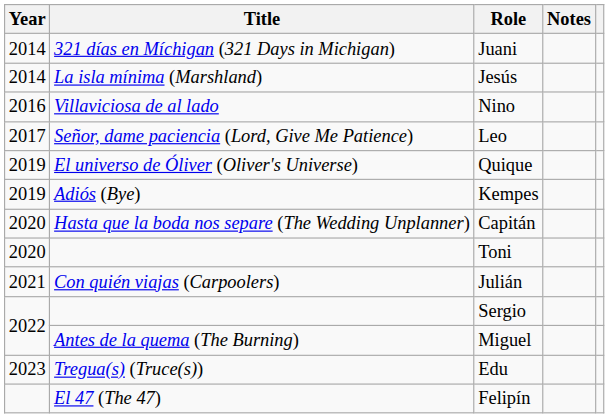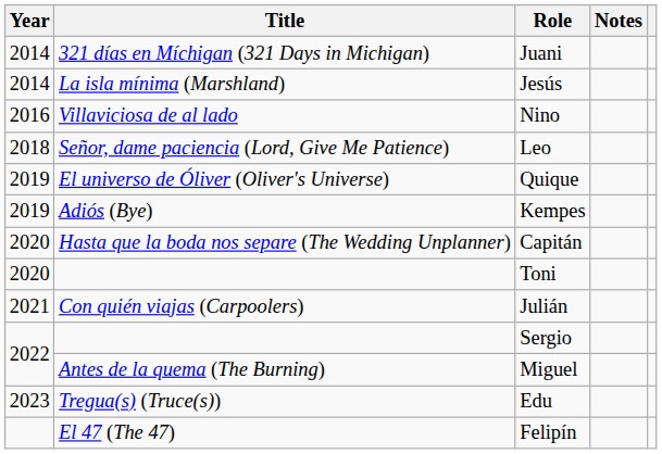Leo | Year: 2017 -> 2018
